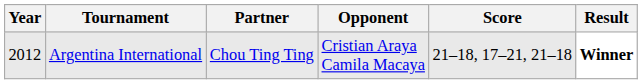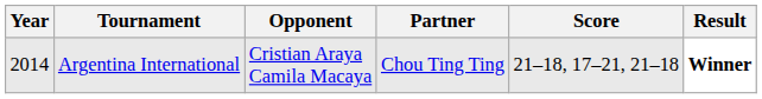columns swapped: Partner <-> Opponent
Argentina International | Year: 2012 -> 2014
